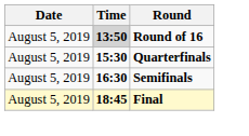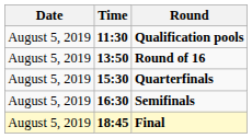+ row: August 5, 2019 | 11:30 | Qualification pools
Round of 16 | Time: lightgrey background -> no background
